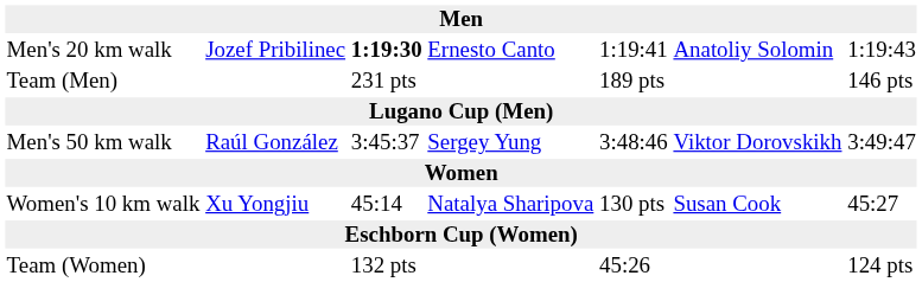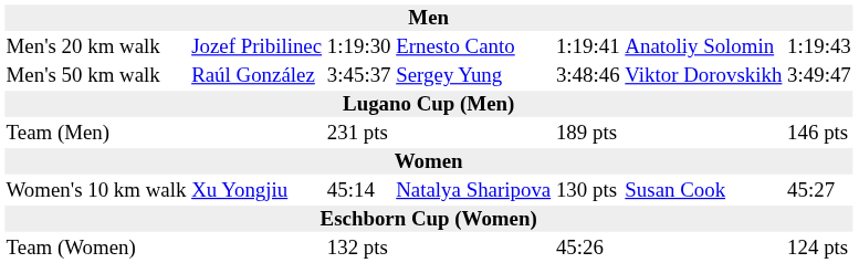Men's 20 km walk | column 3: bold -> normal
rows swapped: Men's 50 km walk <-> Team (Men)
